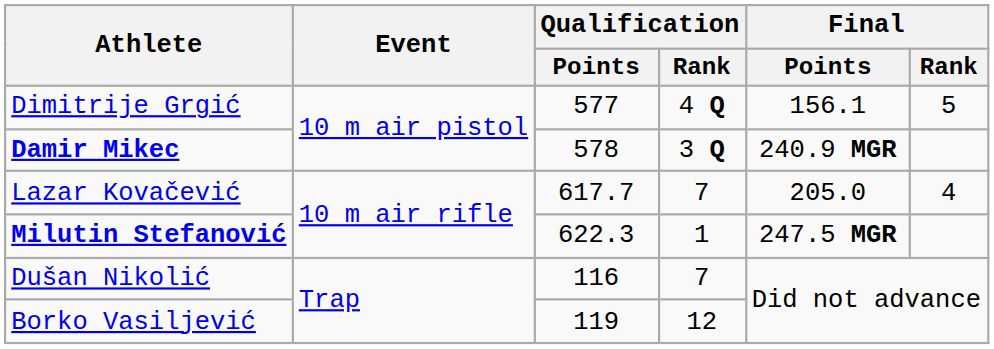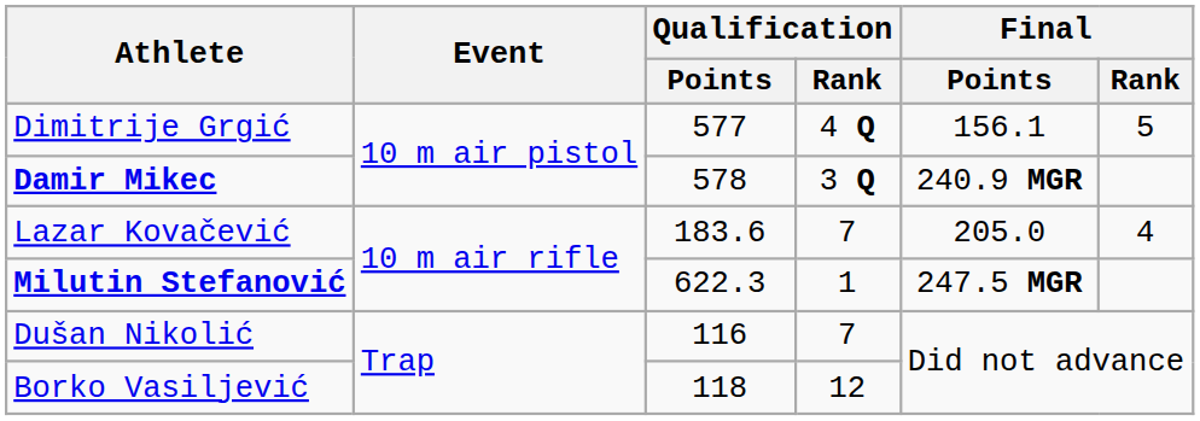Lazar Kovačević | Qualification / Points: 617.7 -> 183.6
Borko Vasiljević | Qualification / Points: 119 -> 118
